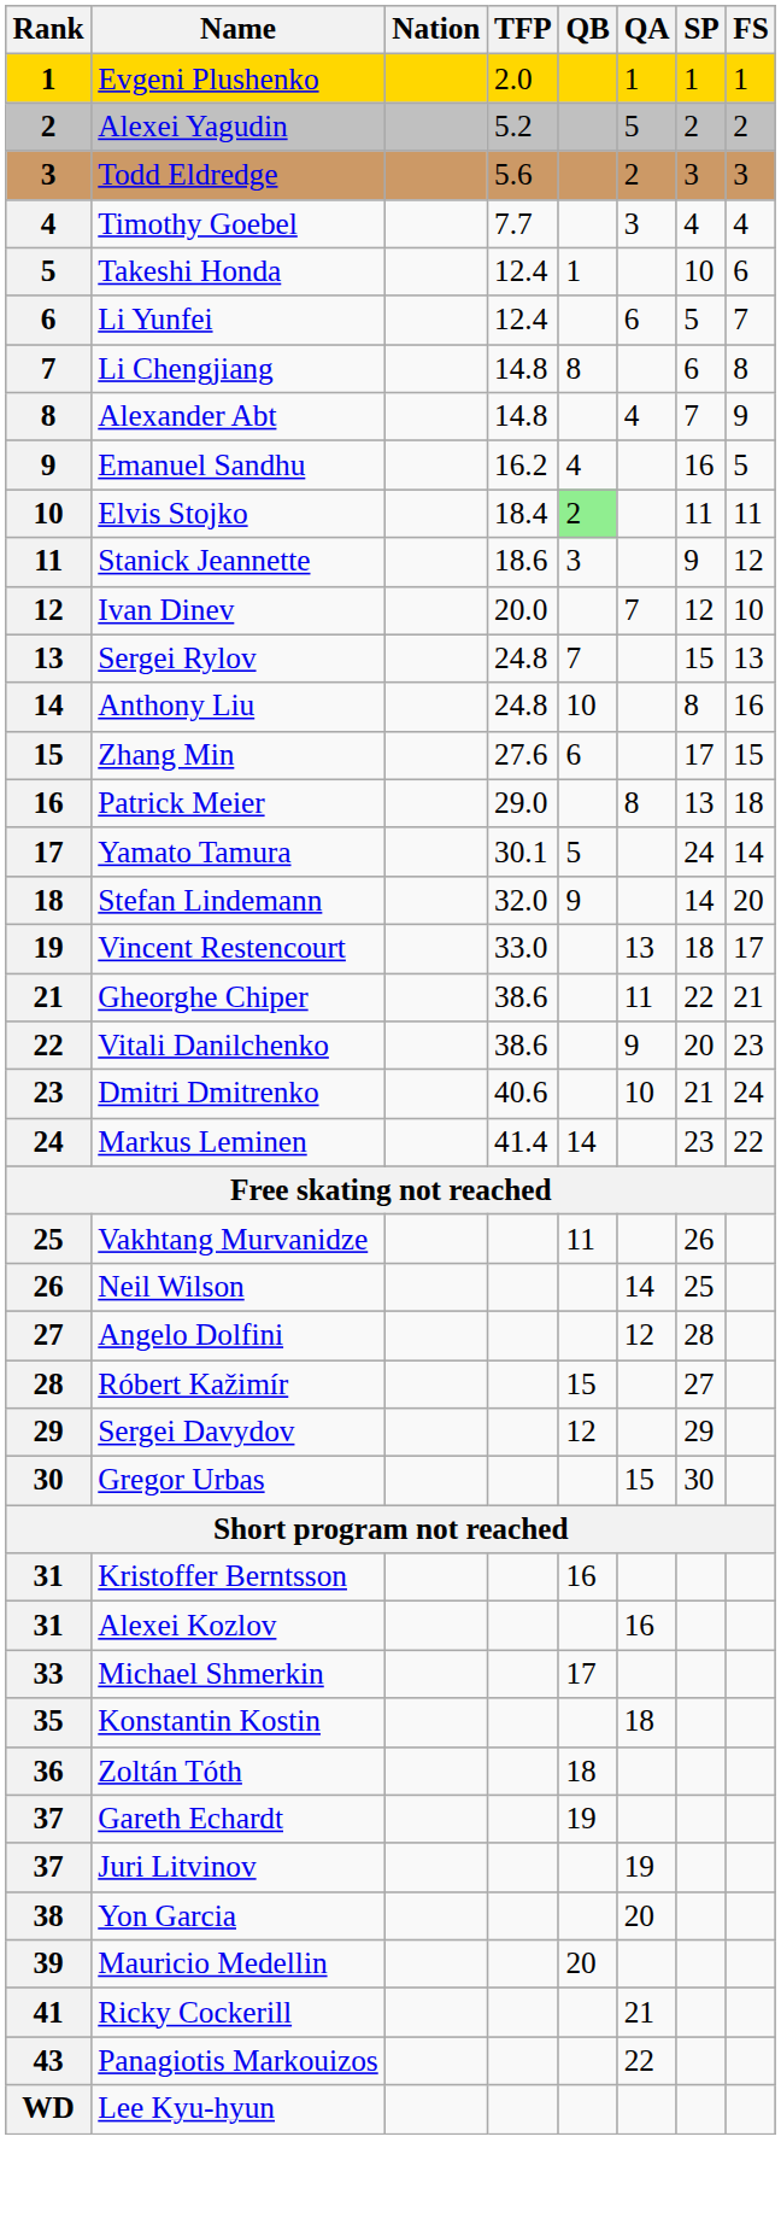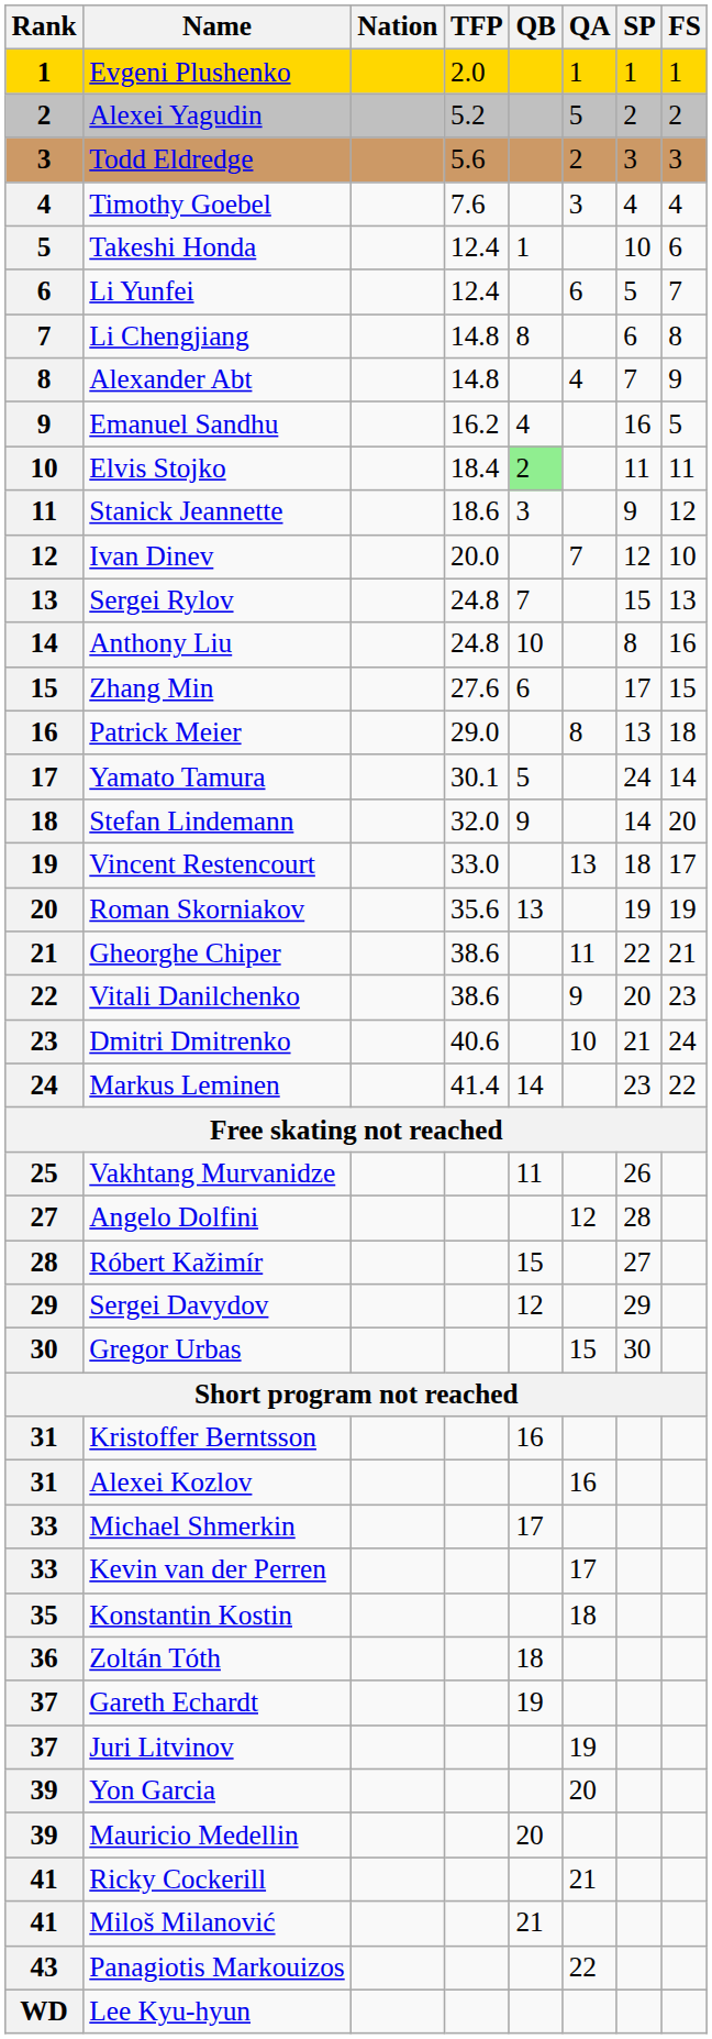Timothy Goebel | TFP: 7.7 -> 7.6
+ row: 20 | Roman Skorniakov | 35.6 | 13 | 19 | 19
- row: 26 | Neil Wilson | 14 | 25
+ row: 33 | Kevin van der Perren | 17
Yon Garcia | Rank: 38 -> 39
+ row: 41 | Miloš Milanović | 21
